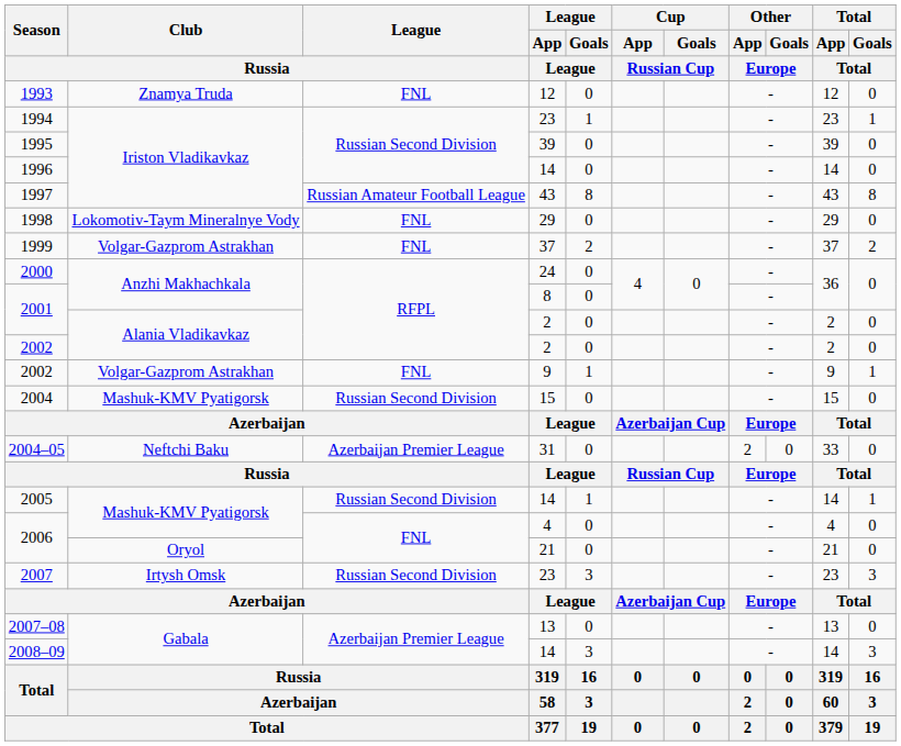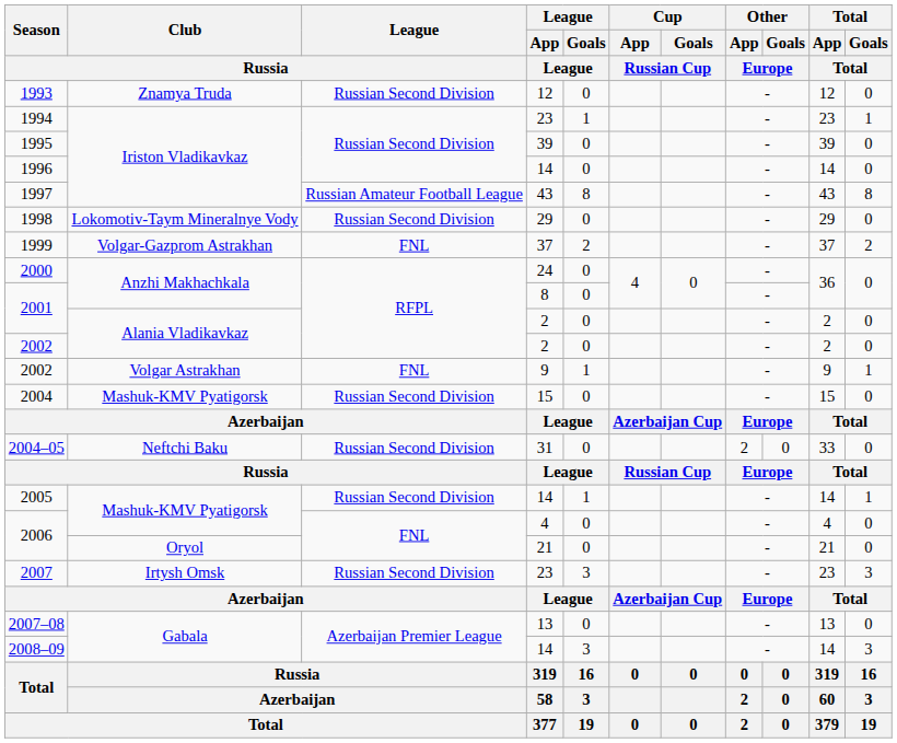1993 | League / Russia: FNL -> Russian Second Division
1998 | League / Russia: FNL -> Russian Second Division
2002 / 9 | Club / Russia: Volgar-Gazprom Astrakhan -> Volgar Astrakhan
2004–05 | League / Russia: Azerbaijan Premier League -> Russian Second Division
